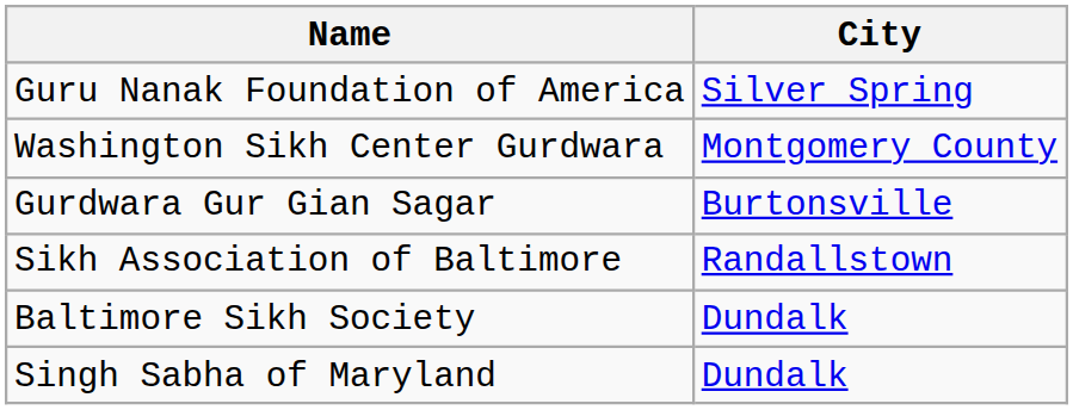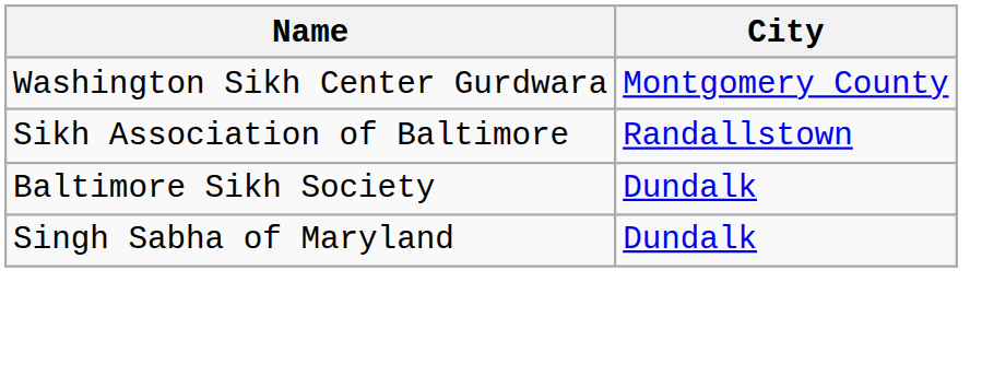- row: Guru Nanak Foundation of America | Silver Spring
- row: Gurdwara Gur Gian Sagar | Burtonsville
